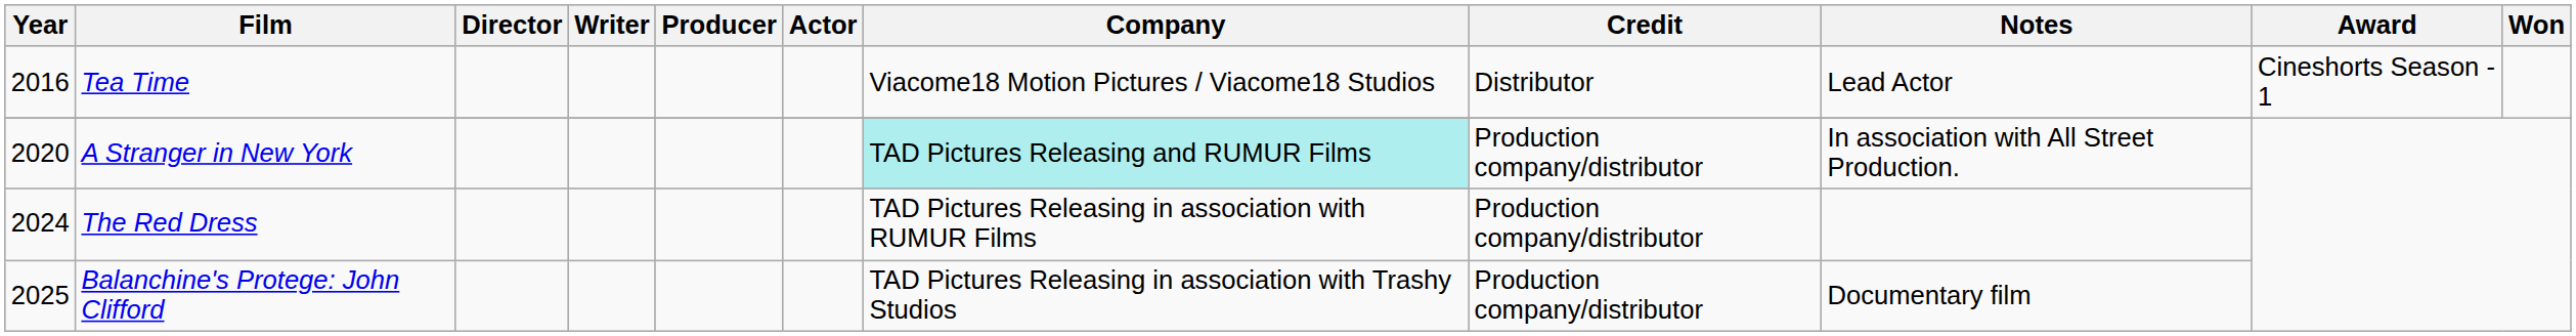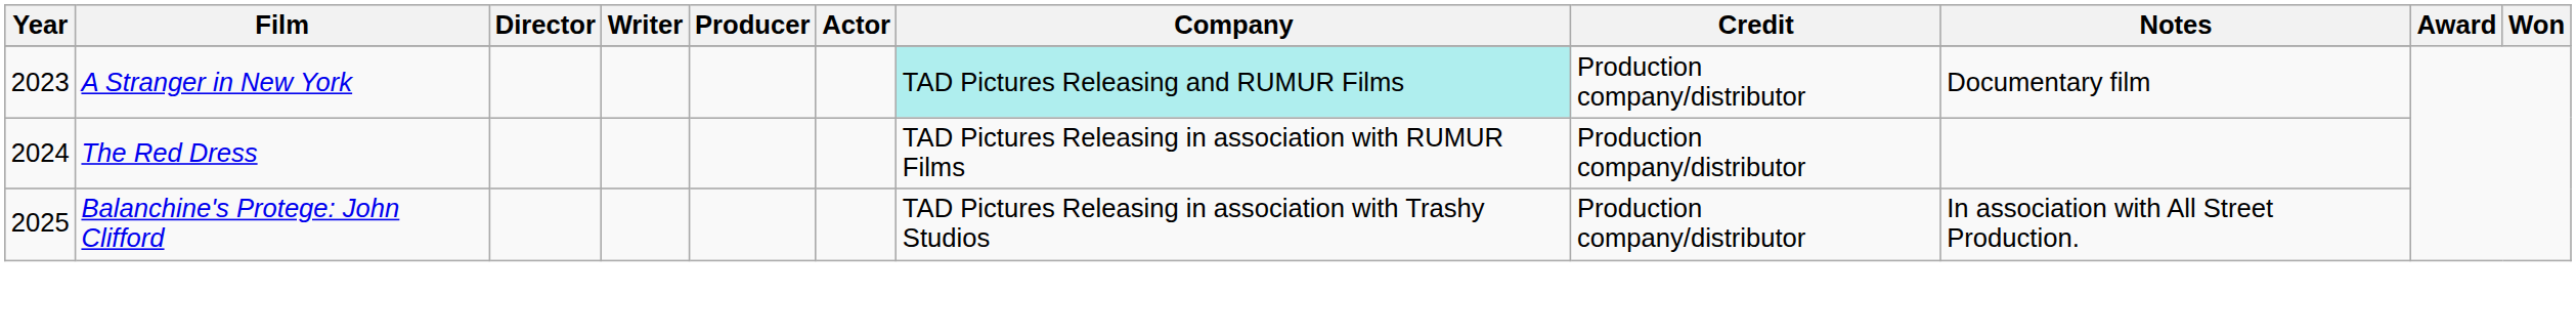- row: 2016 | Tea Time | Viacome18 Motion Pictures / Viacome18 Studios | Distributor | Lead Actor | Cineshorts Season - 1
A Stranger in New York | Year: 2020 -> 2023
A Stranger in New York | Notes: In association with All Street Production. -> Documentary film
Balanchine's Protege: John Clifford | Notes: Documentary film -> In association with All Street Production.
